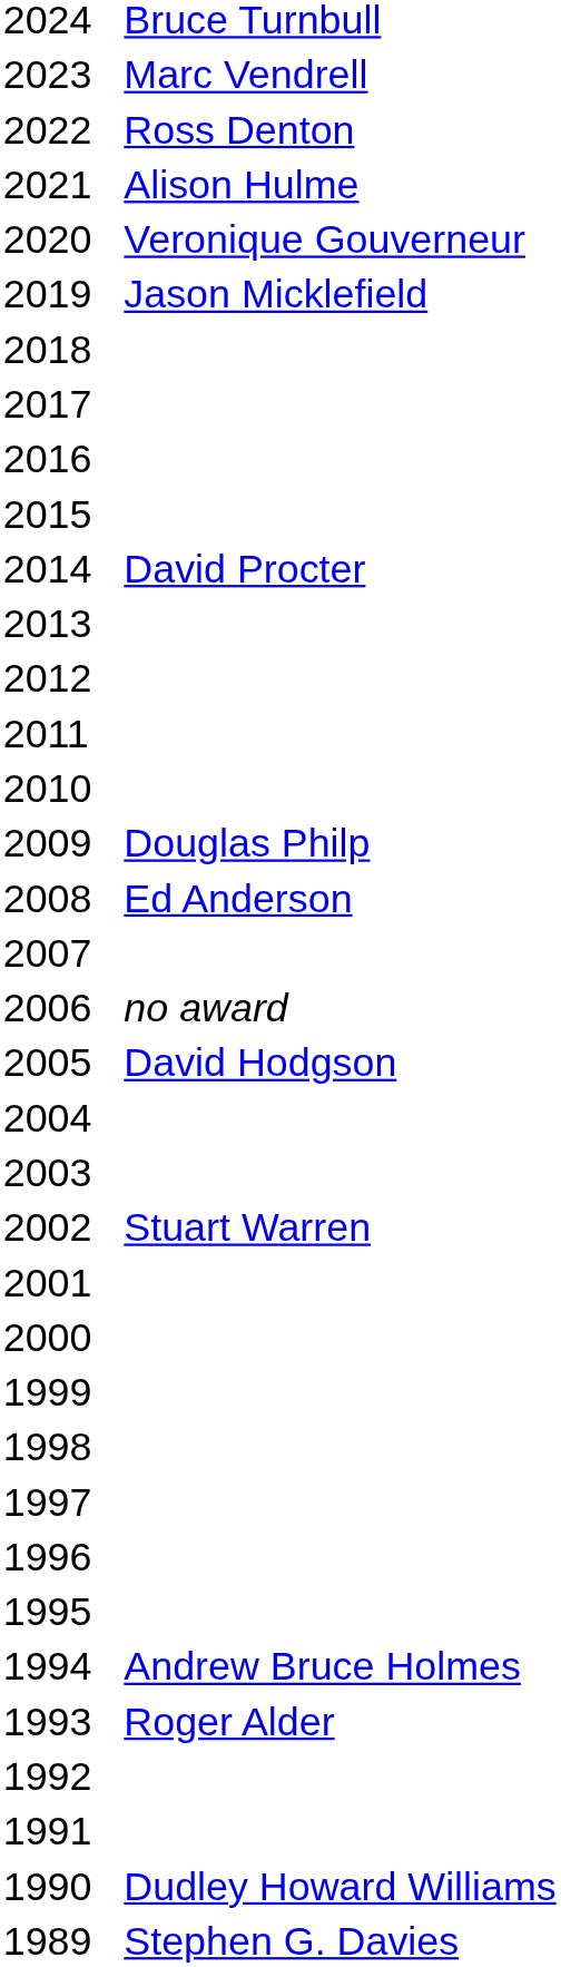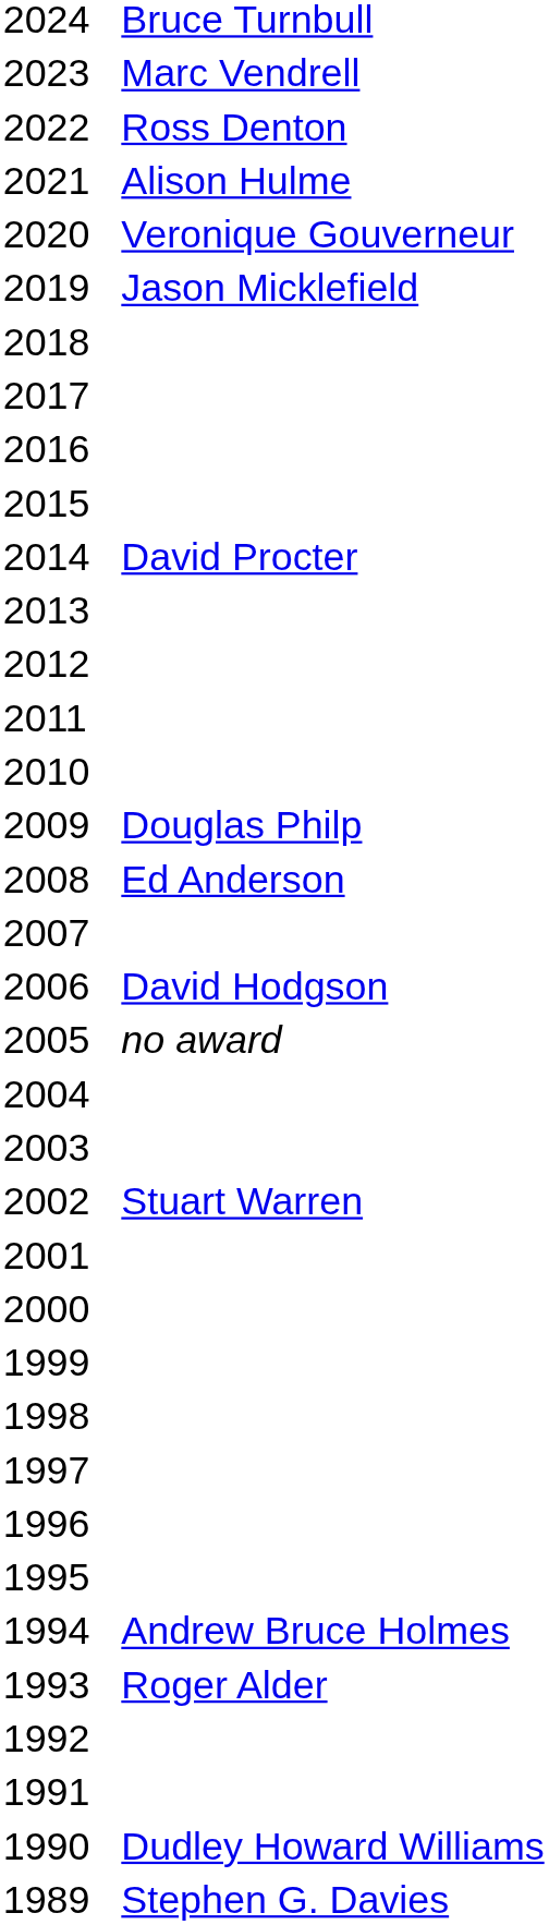2006 | column 2: no award -> David Hodgson
2005 | column 2: David Hodgson -> no award
